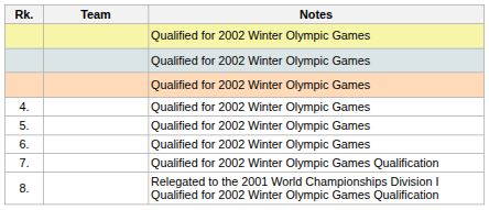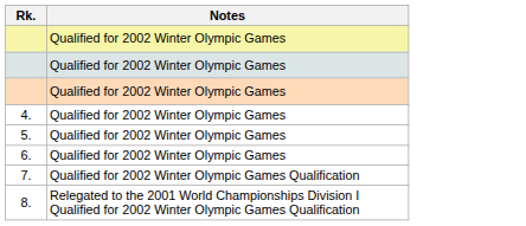- column: Team
